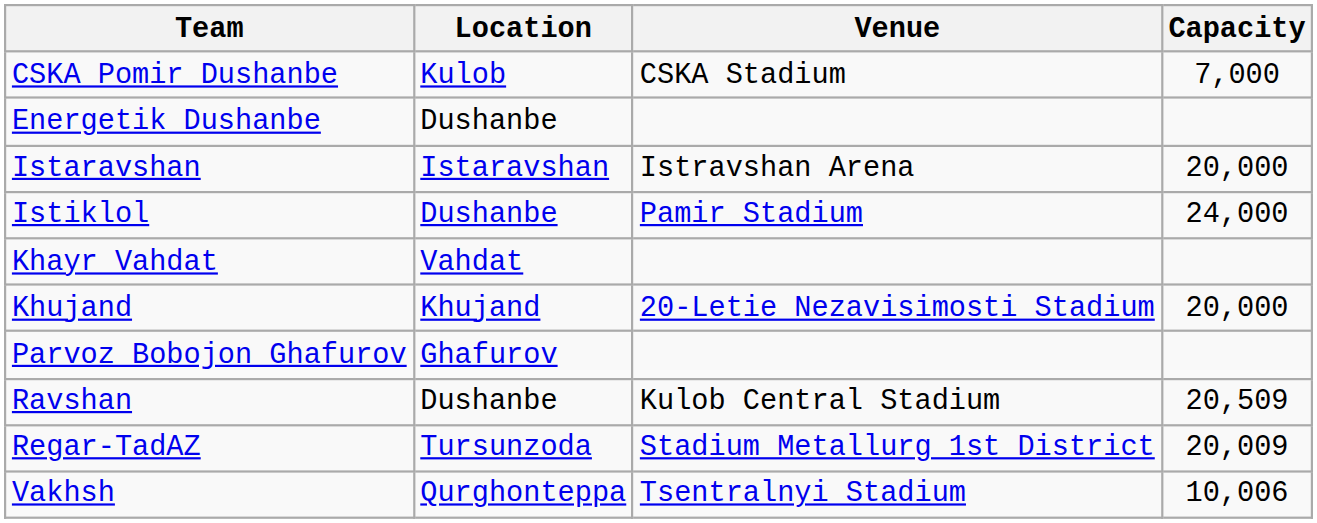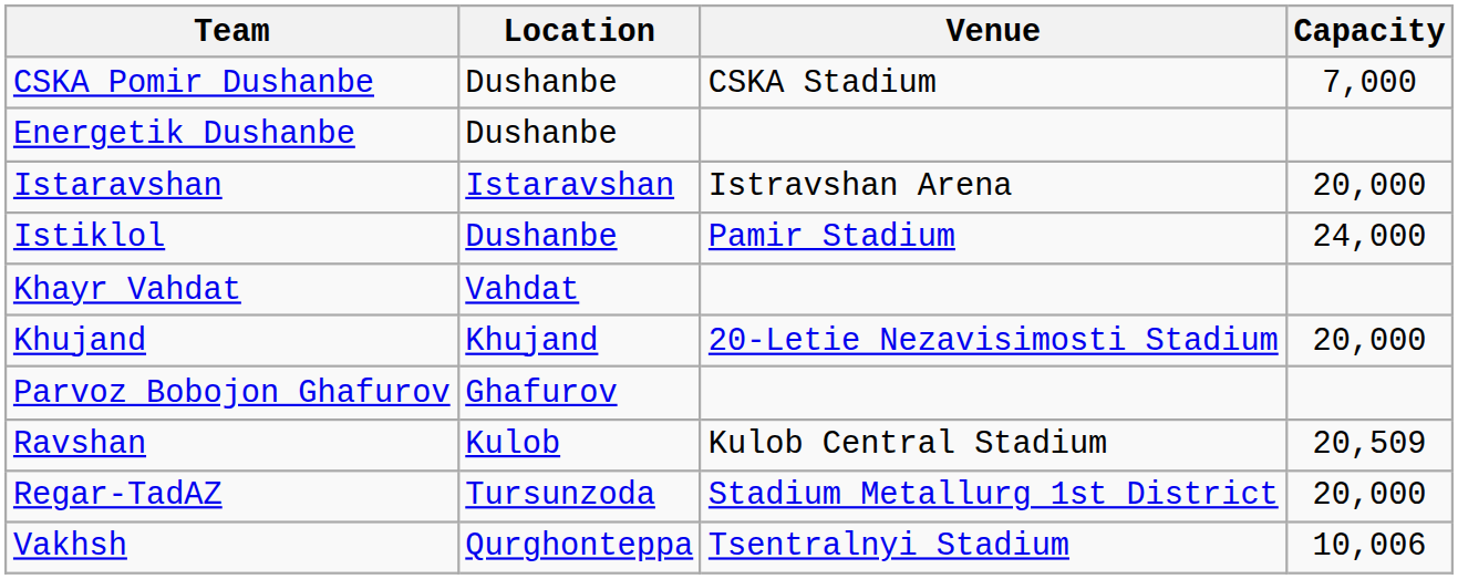CSKA Pomir Dushanbe | Location: Kulob -> Dushanbe
Ravshan | Location: Dushanbe -> Kulob
Regar-TadAZ | Capacity: 20,009 -> 20,000
